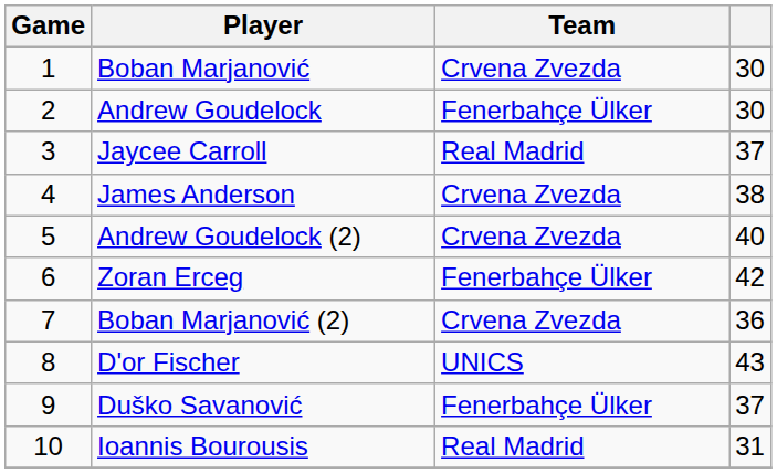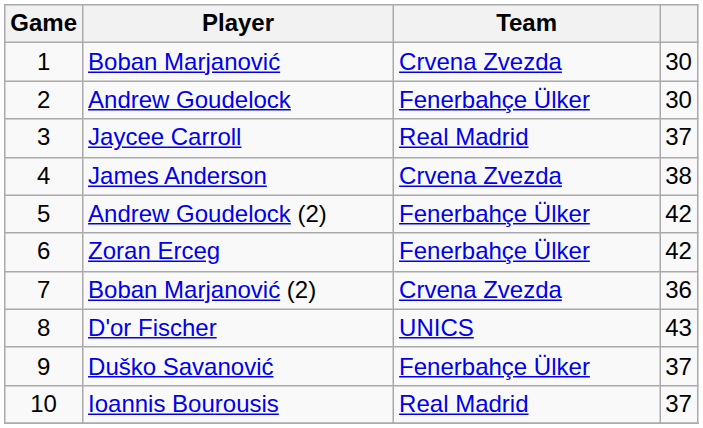Andrew Goudelock (2) | Team: Crvena Zvezda -> Fenerbahçe Ülker
Andrew Goudelock (2) | column 4: 40 -> 42
Ioannis Bourousis | column 4: 31 -> 37
